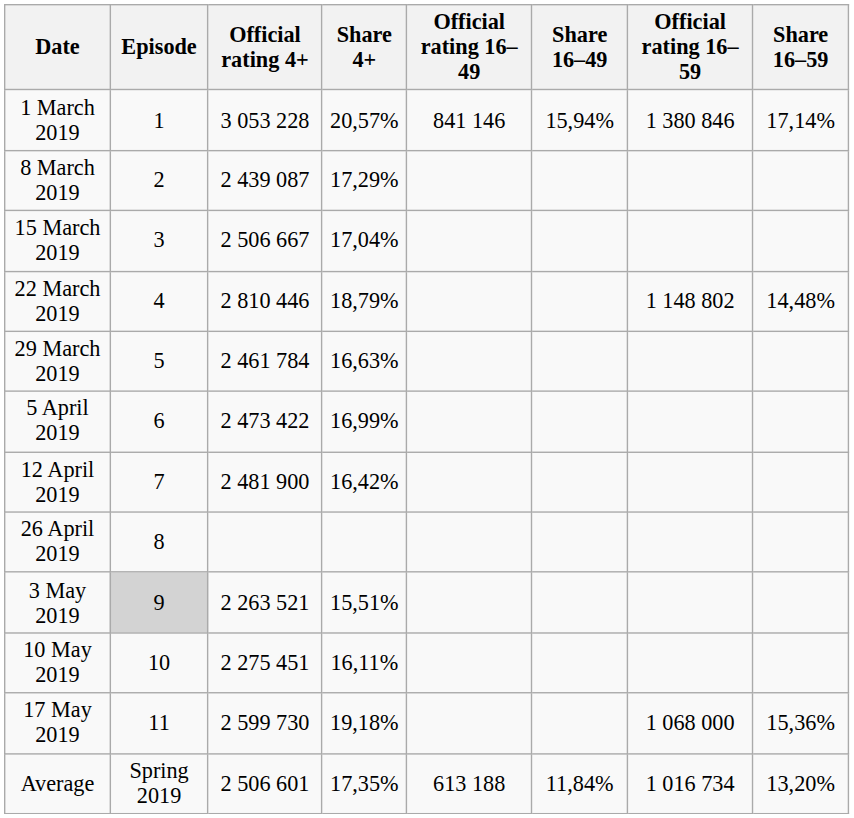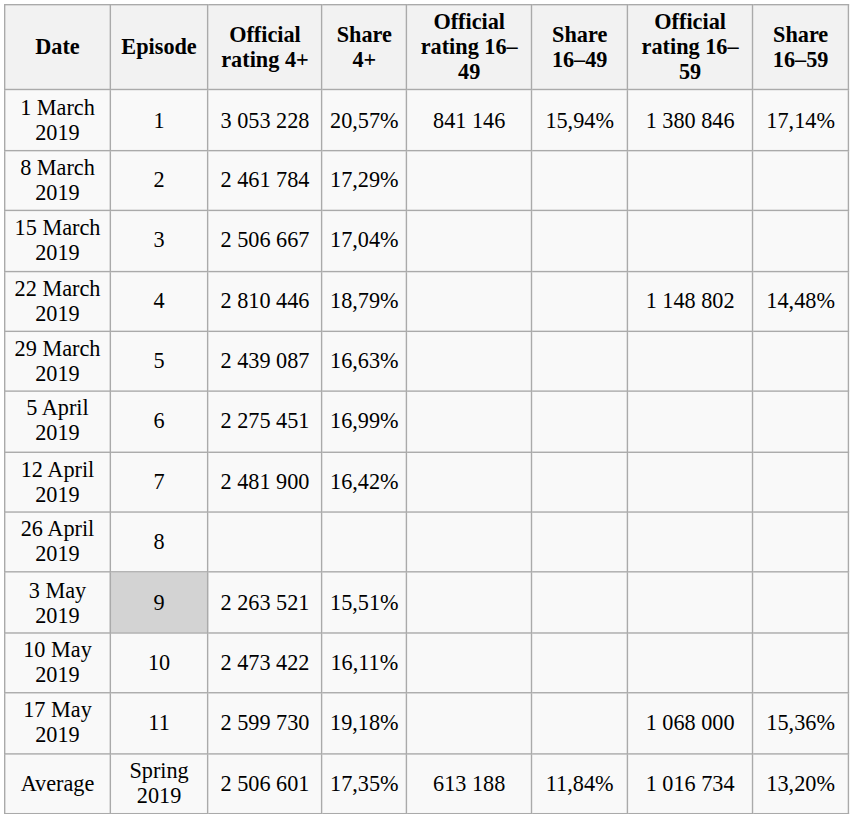8 March 2019 | Official rating 4+: 2 439 087 -> 2 461 784
29 March 2019 | Official rating 4+: 2 461 784 -> 2 439 087
5 April 2019 | Official rating 4+: 2 473 422 -> 2 275 451
10 May 2019 | Official rating 4+: 2 275 451 -> 2 473 422
